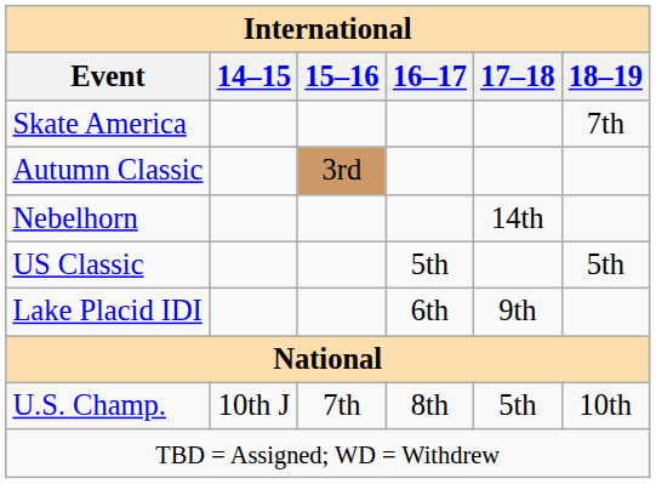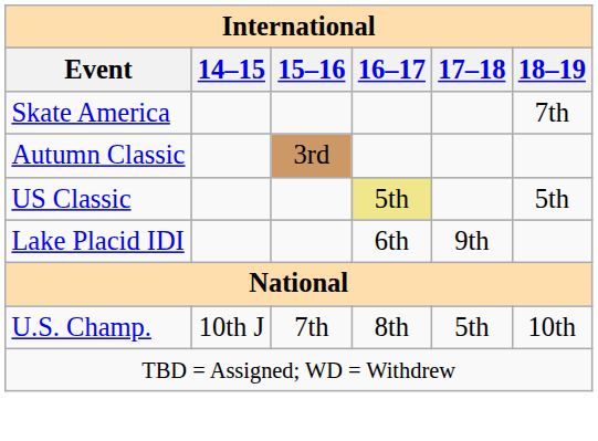- row: Nebelhorn | 14th
US Classic | 16–17: no background -> khaki background
